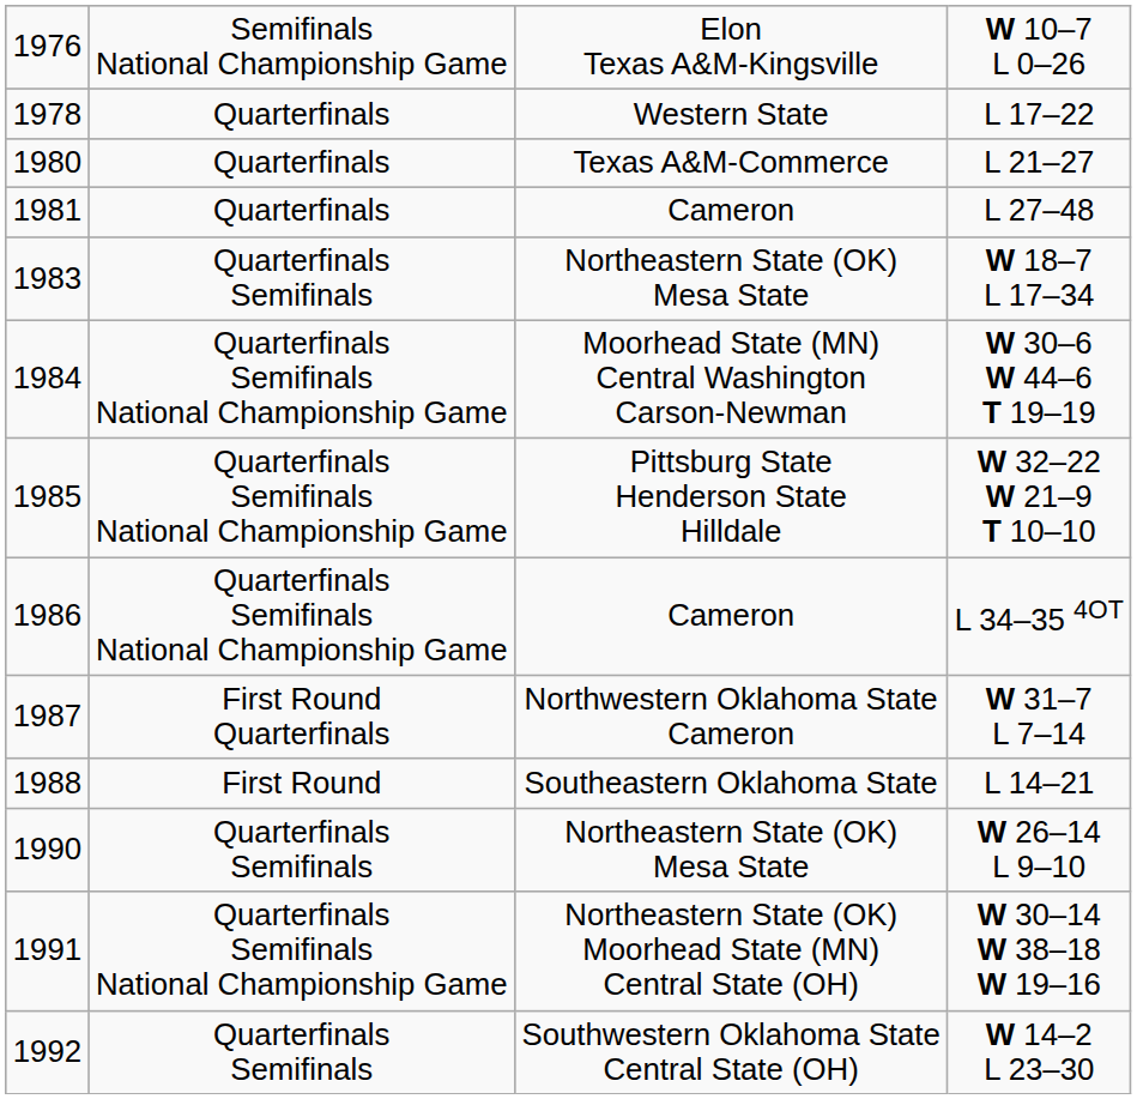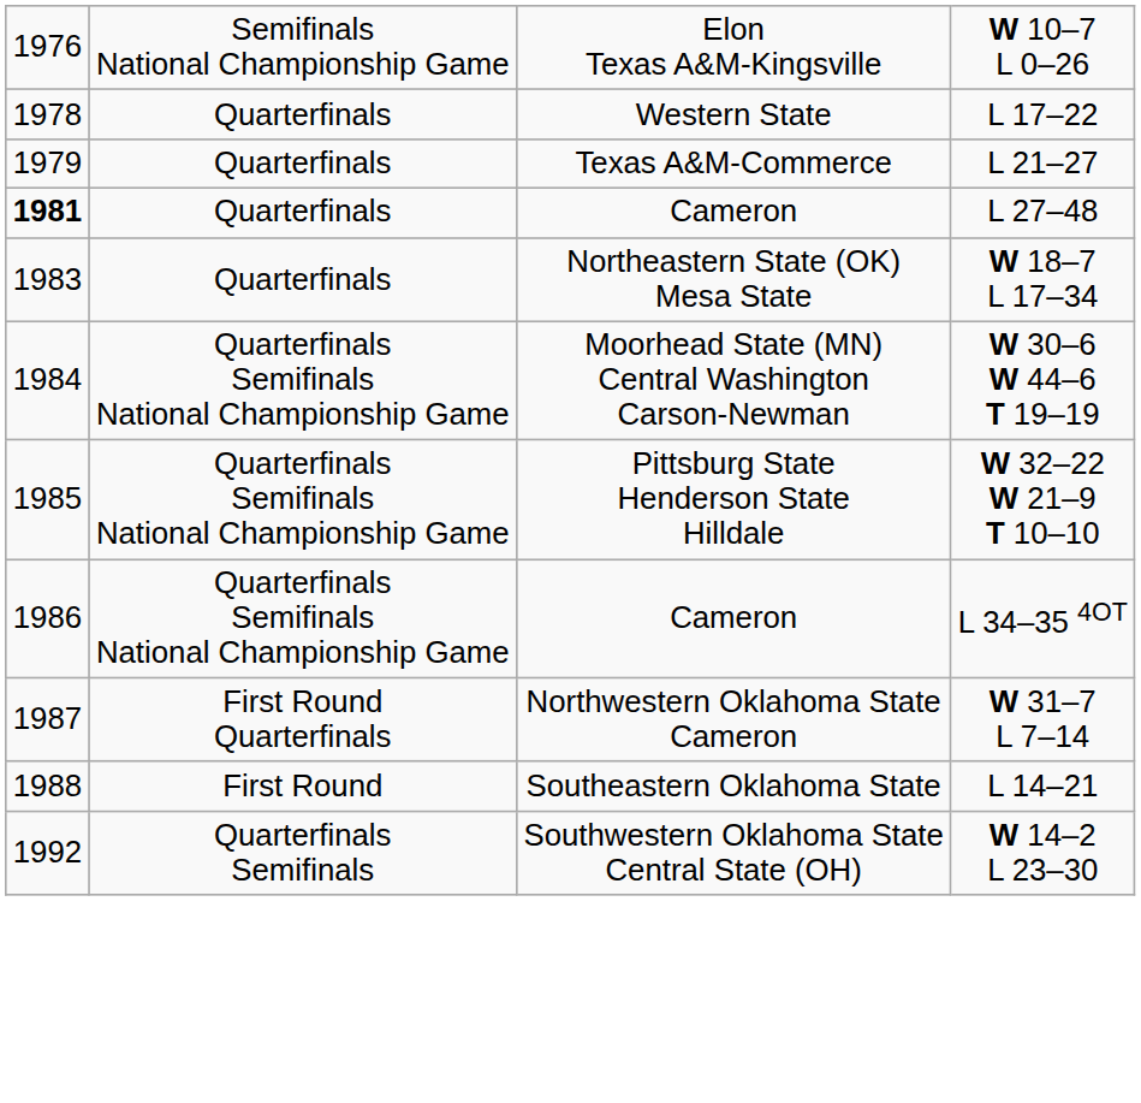L 21–27 | column 1: 1980 -> 1979
L 27–48 | column 1: normal -> bold
W 18–7 L 17–34 | column 2: Quarterfinals Semifinals -> Quarterfinals
- row: 1990 | Quarterfinals Semifinals | Northeastern State (OK) Mesa State | W 26–14 L 9–10
- row: 1991 | Quarterfinals Semifinals National Championship Game | Northeastern State (OK) Moorhead State (MN) Central State (OH) | W 30–14 W 38–18 W 19–16
